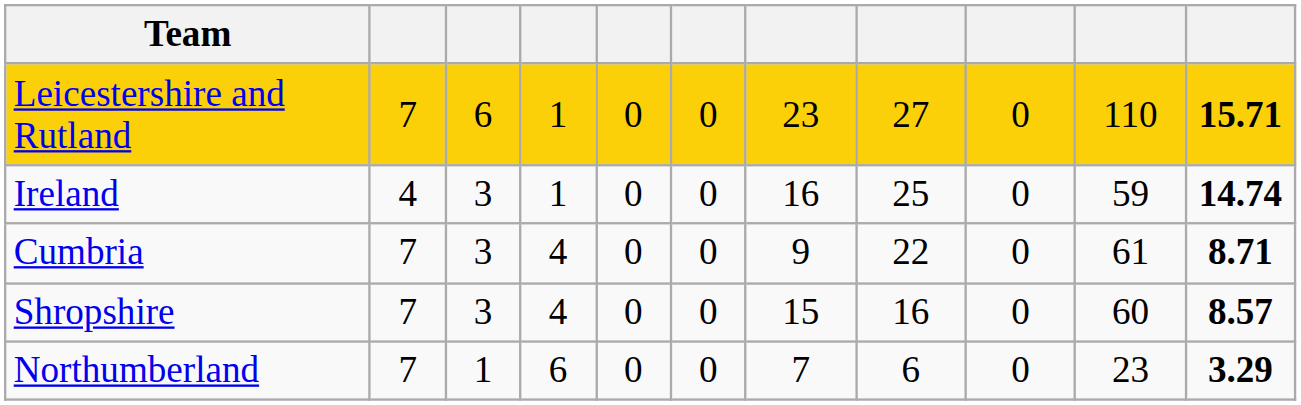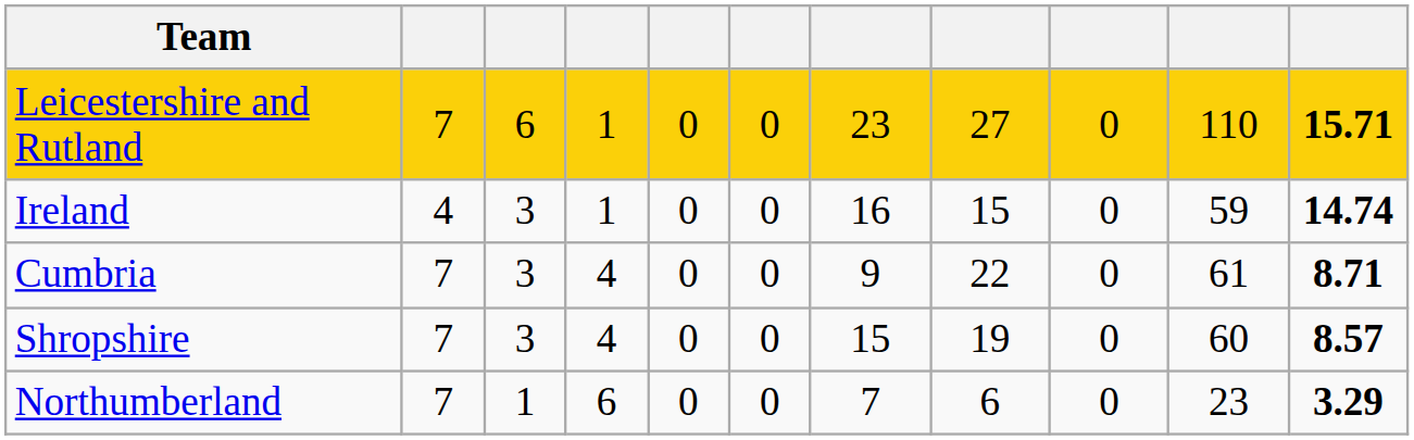Ireland | column 8: 25 -> 15
Shropshire | column 8: 16 -> 19
